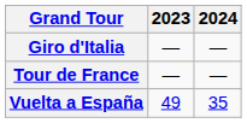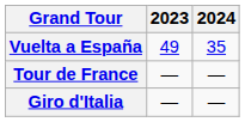rows swapped: Giro d'Italia <-> Vuelta a España
